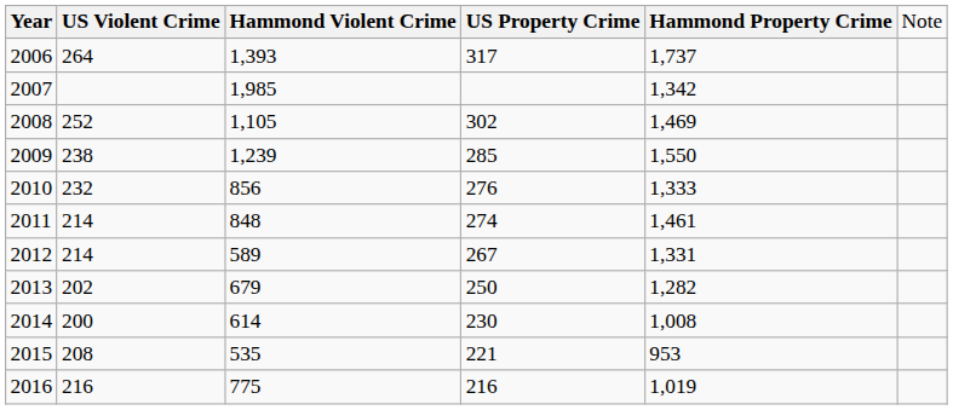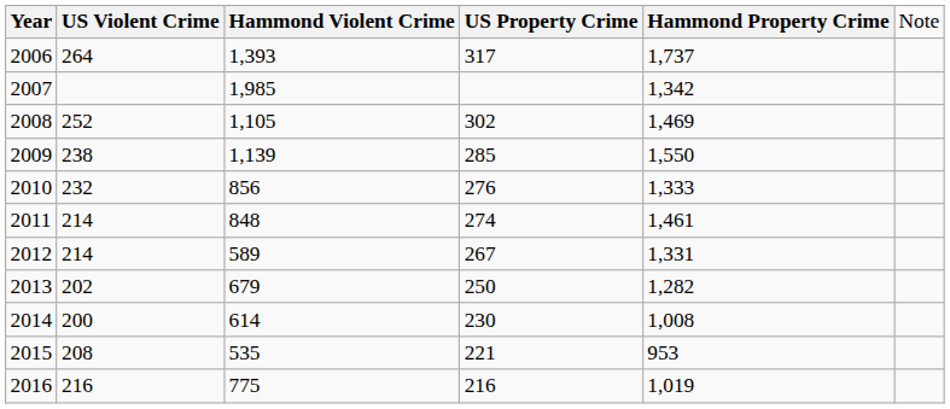2009 | column 3: 1,239 -> 1,139
